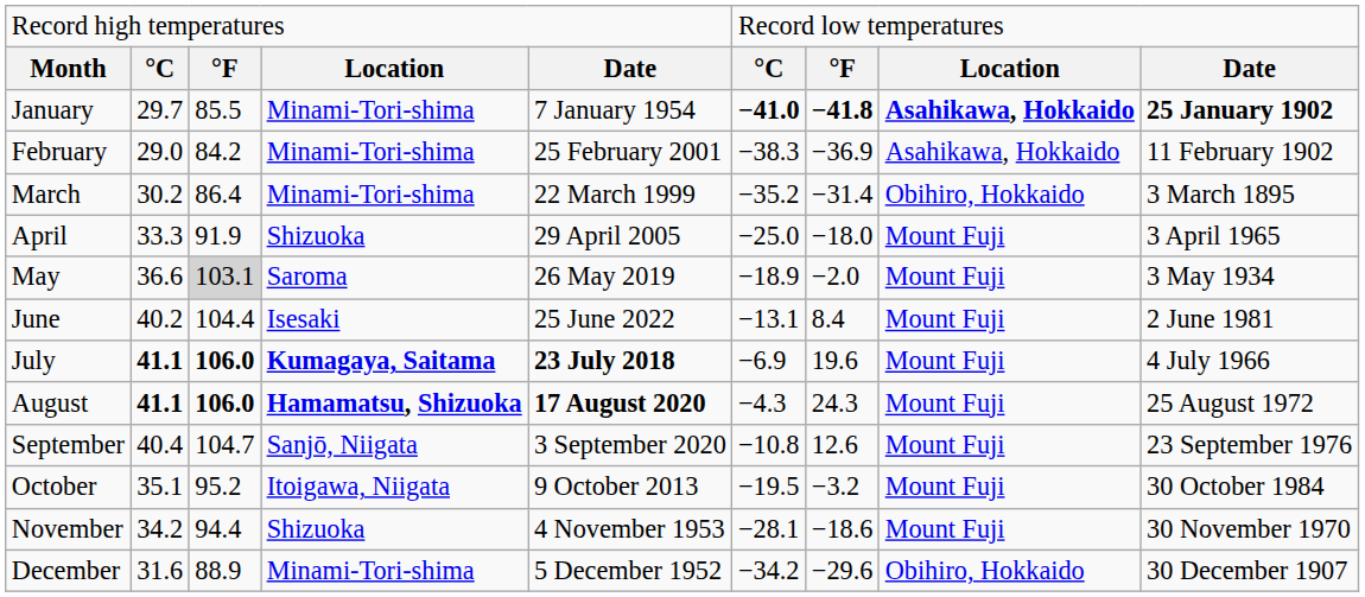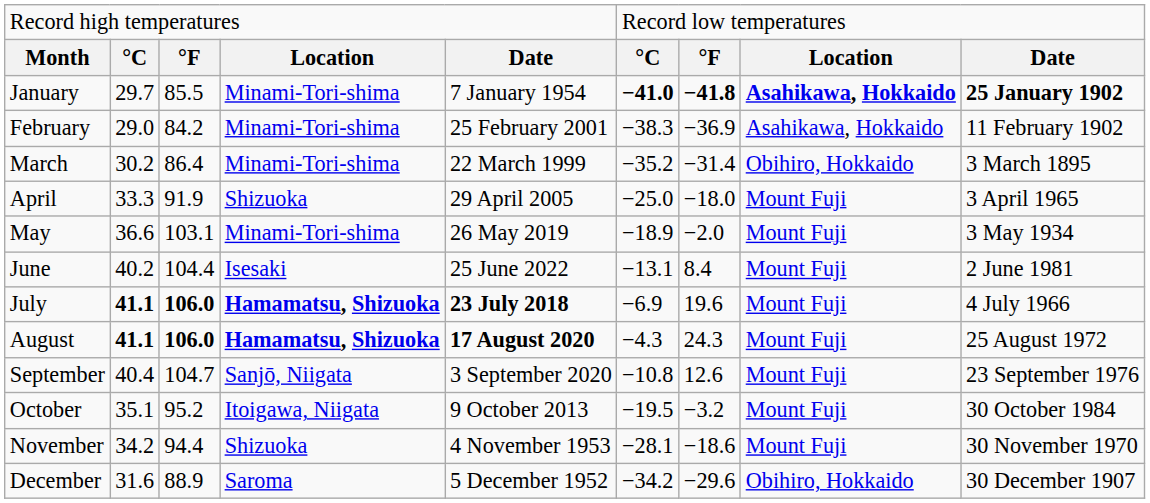May | column 3: lightgrey background -> no background
May | column 4: Saroma -> Minami-Tori-shima
July | column 4: Kumagaya, Saitama -> Hamamatsu, Shizuoka
December | column 4: Minami-Tori-shima -> Saroma
